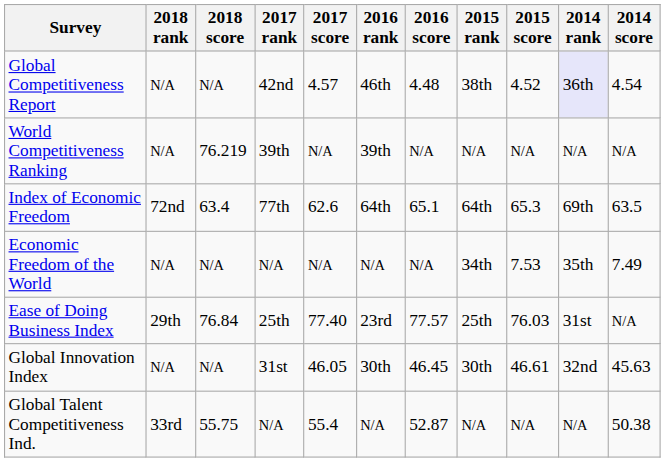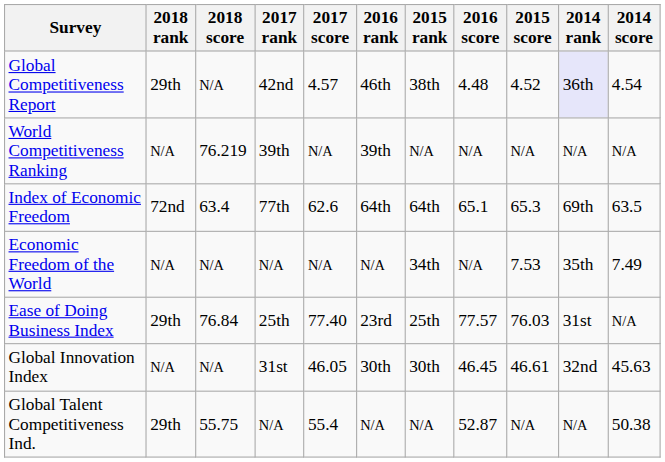columns swapped: 2016 score <-> 2015 rank
Global Competitiveness Report | 2018 rank: N/A -> 29th
Global Talent Competitiveness Ind. | 2018 rank: 33rd -> 29th
